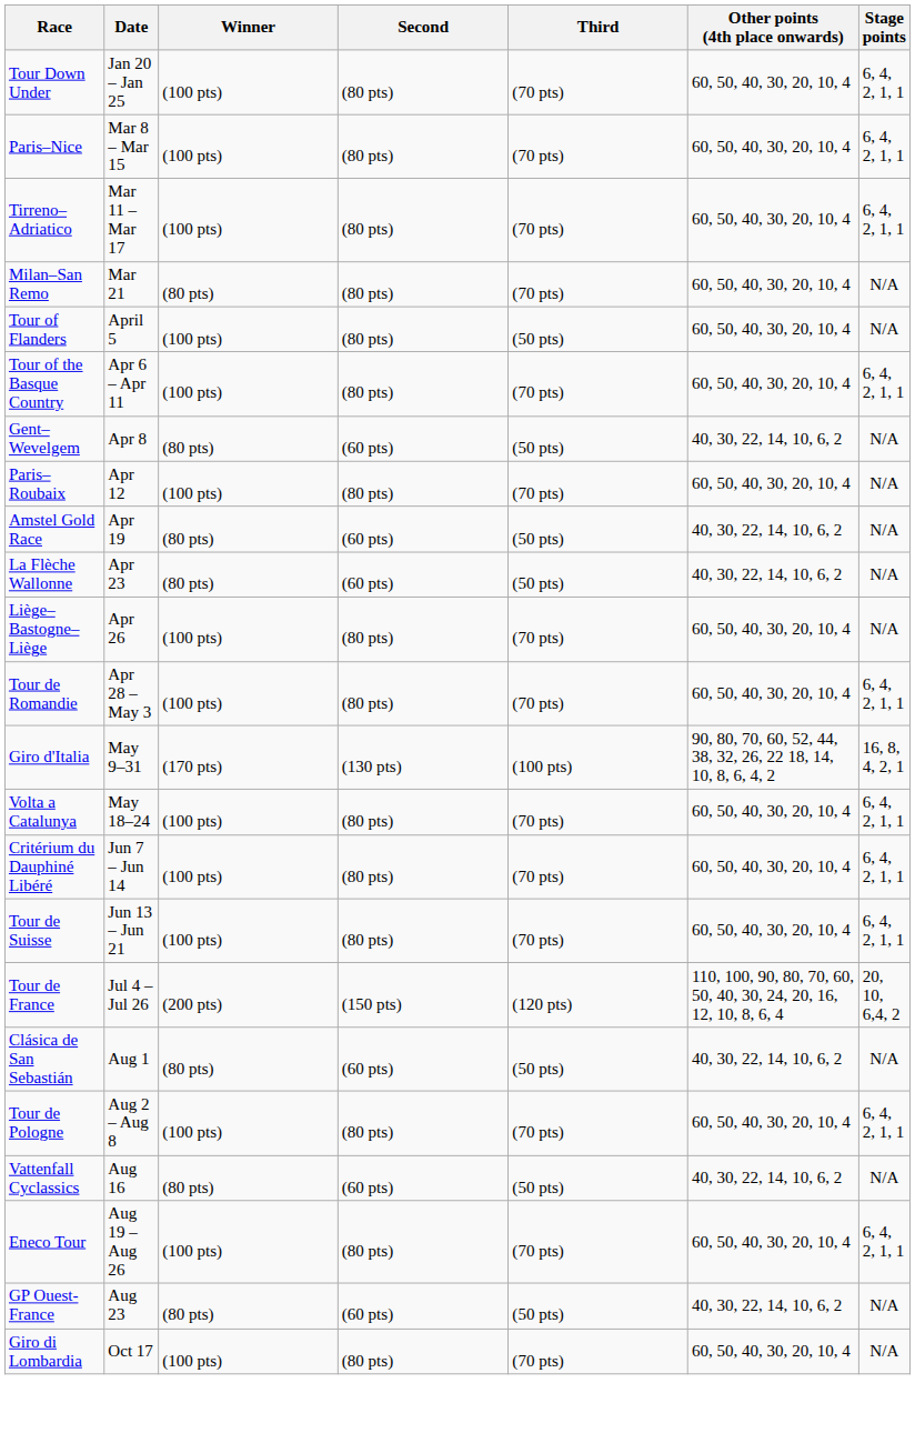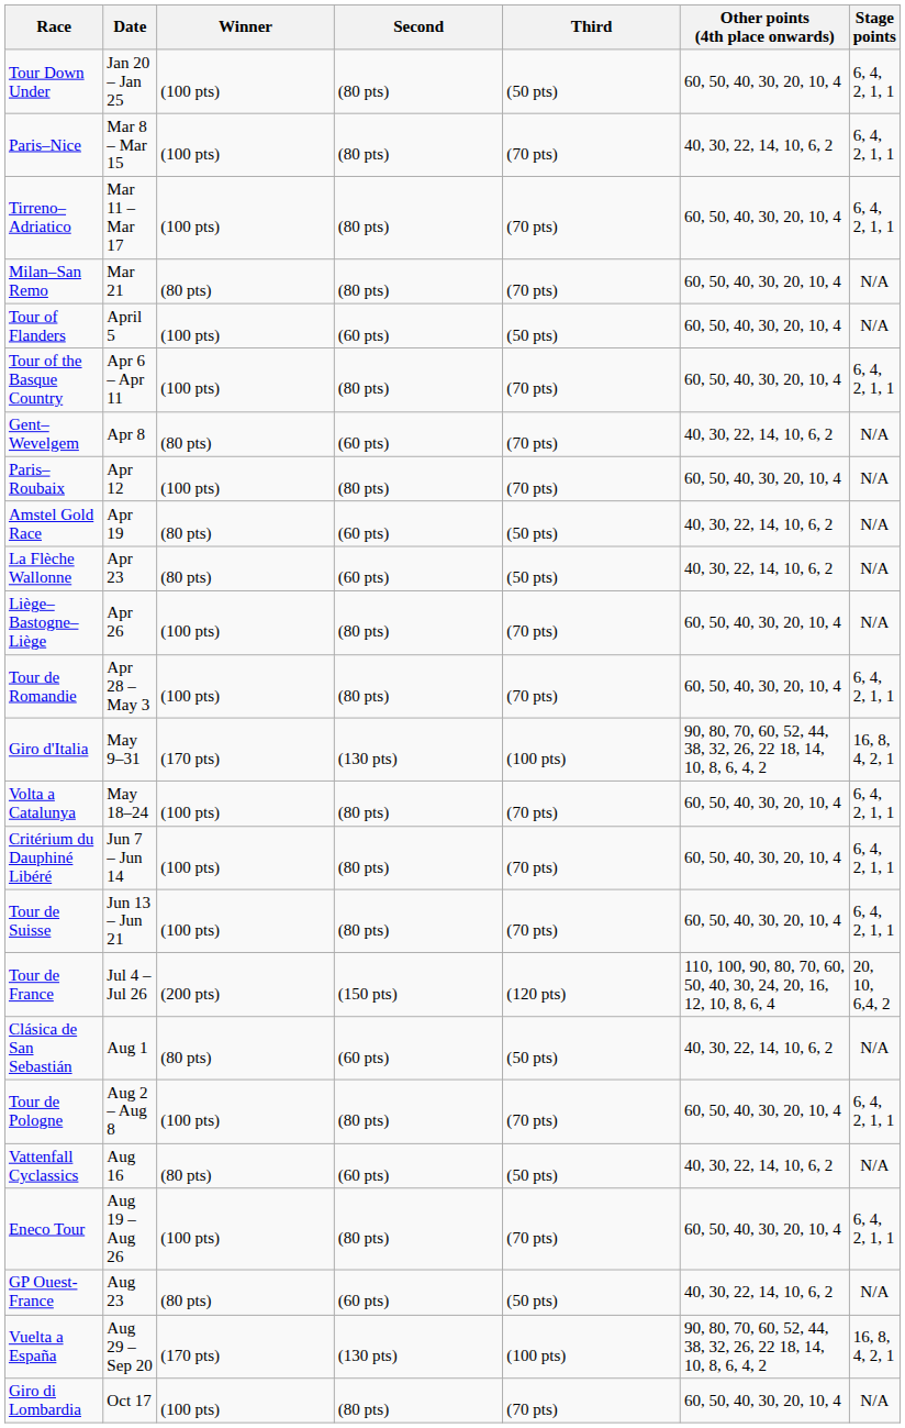Tour Down Under | Third: (70 pts) -> (50 pts)
Paris–Nice | Other points (4th place onwards): 60, 50, 40, 30, 20, 10, 4 -> 40, 30, 22, 14, 10, 6, 2
Tour of Flanders | Second: (80 pts) -> (60 pts)
Gent–Wevelgem | Third: (50 pts) -> (70 pts)
+ row: Vuelta a España | Aug 29 – Sep 20 | (170 pts) | (130 pts) | (100 pts) | 90, 80, 70, 60, 52, 44, 38, 32, 26, 22 18, 14, 10, 8, 6, 4, 2 | 16, 8, 4, 2, 1
